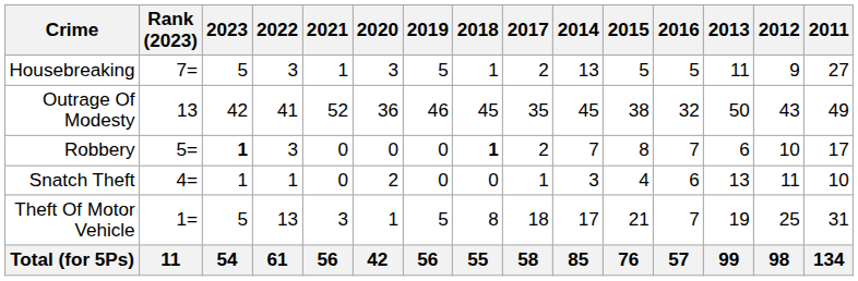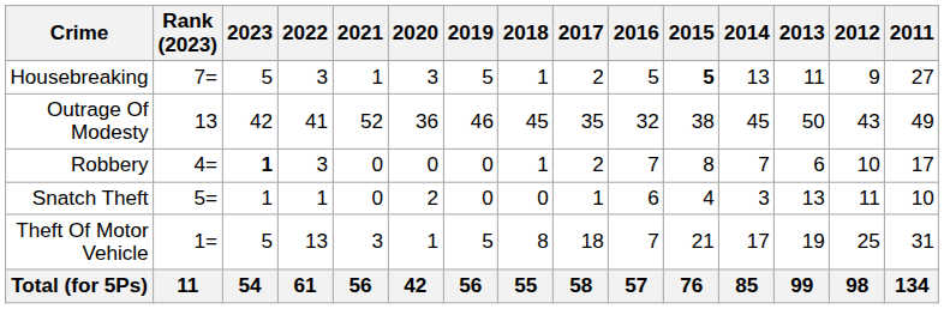columns swapped: 2016 <-> 2014
Housebreaking | 2015: normal -> bold
Robbery | Rank (2023): 5= -> 4=
Robbery | 2018: bold -> normal
Snatch Theft | Rank (2023): 4= -> 5=
